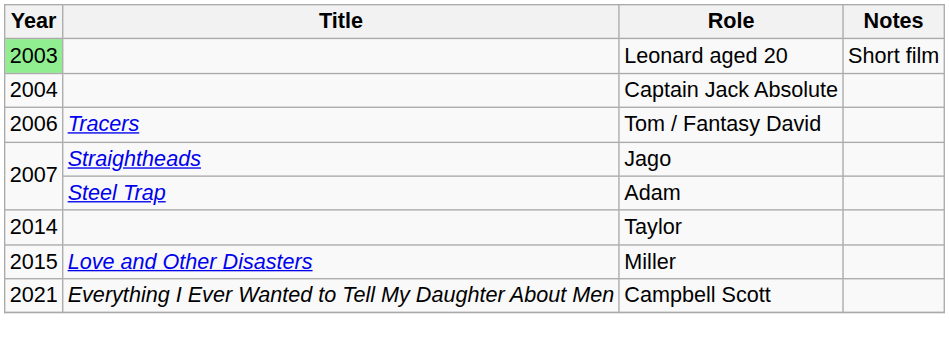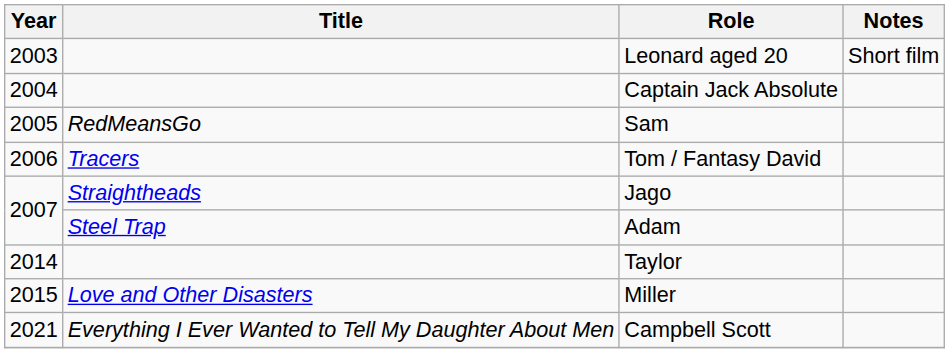Leonard aged 20 | Year: lightgreen background -> no background
+ row: 2005 | RedMeansGo | Sam
